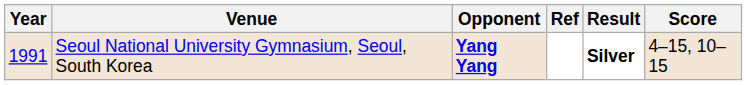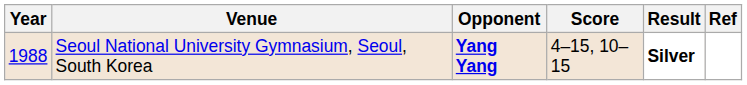columns swapped: Score <-> Ref
Seoul National University Gymnasium, Seoul, South Korea | Year: 1991 -> 1988
